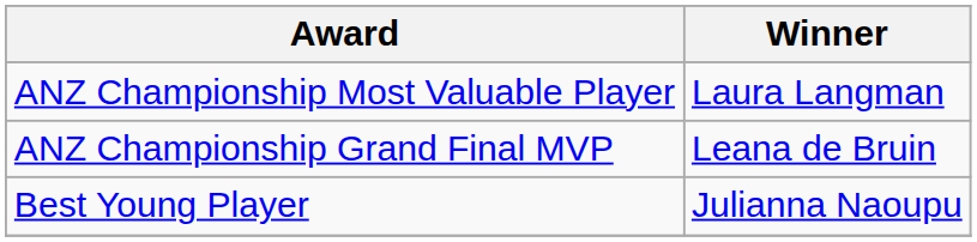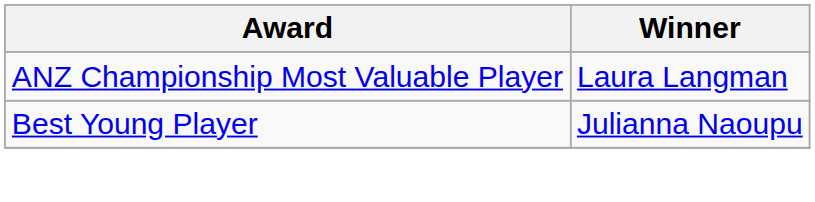- row: ANZ Championship Grand Final MVP | Leana de Bruin
